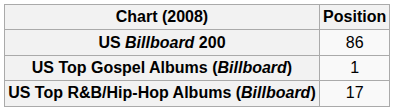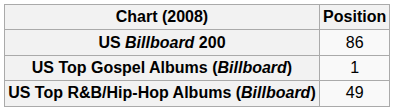US Top R&B/Hip-Hop Albums (Billboard) | Position: 17 -> 49
